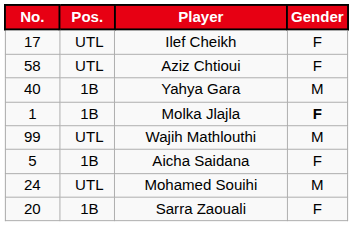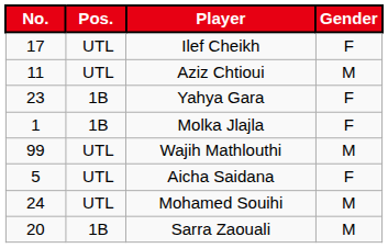Aziz Chtioui | No.: 58 -> 11
Aziz Chtioui | Gender: F -> M
Yahya Gara | No.: 40 -> 23
Yahya Gara | Gender: M -> F
Molka Jlajla | Gender: bold -> normal
Aicha Saidana | Pos.: 1B -> UTL
Sarra Zaouali | Gender: F -> M
